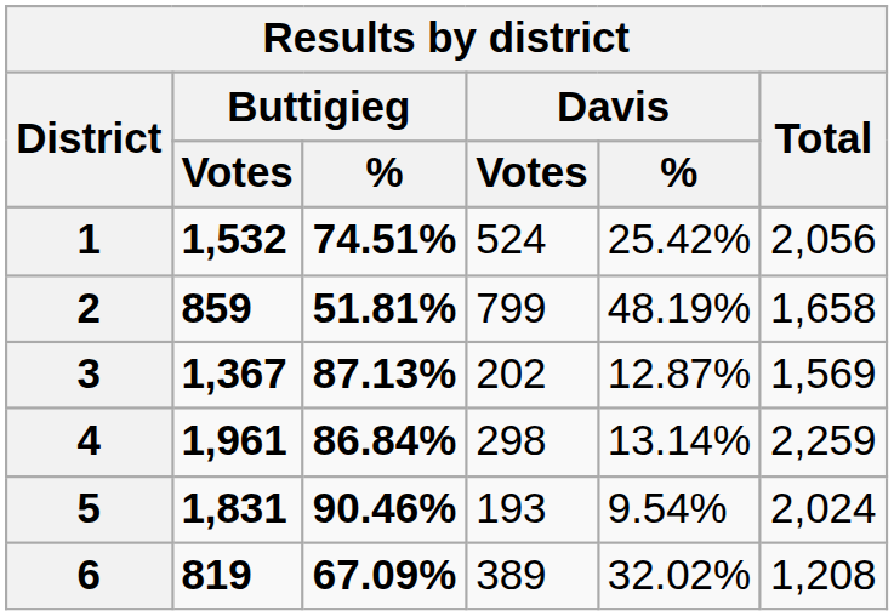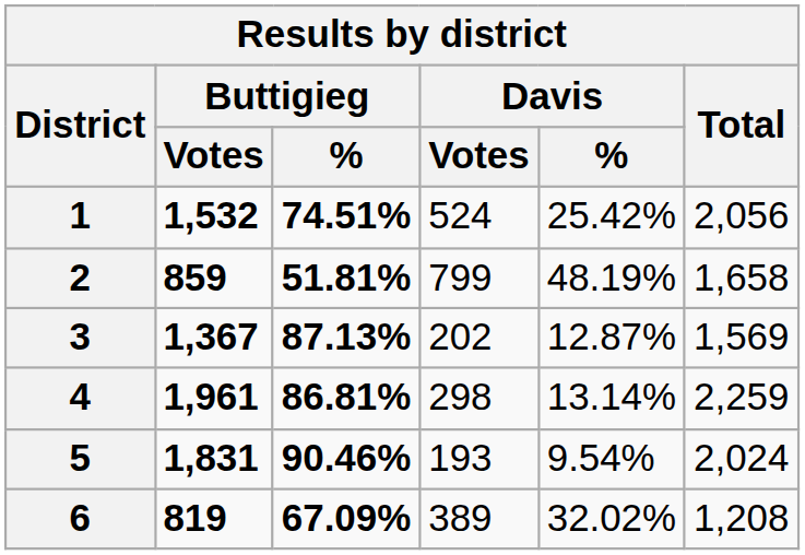4 | Buttigieg / %: 86.84% -> 86.81%
